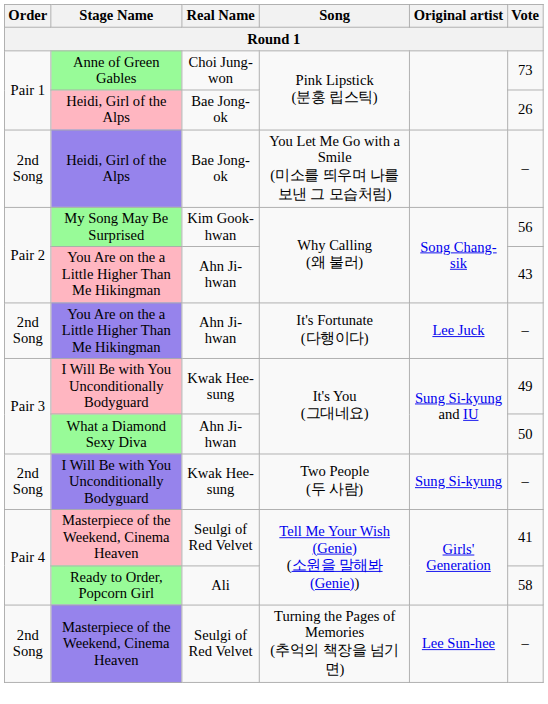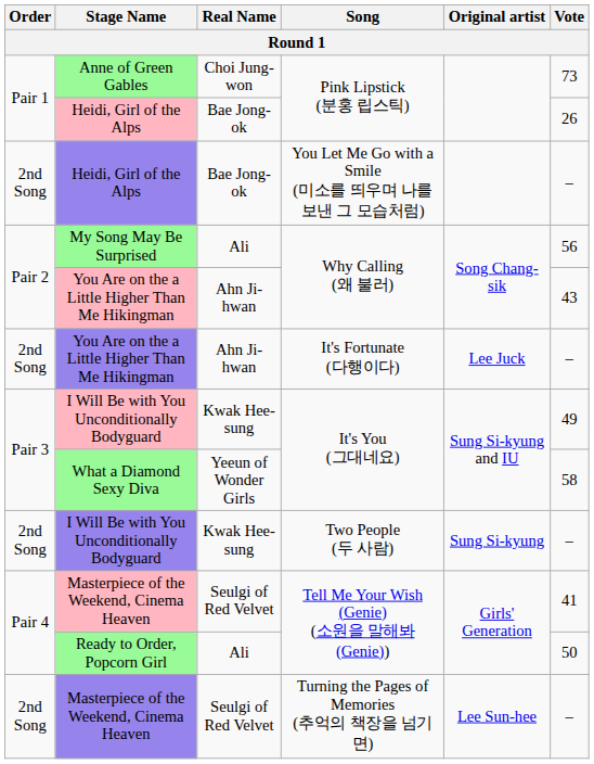My Song May Be Surprised | Real Name: Kim Gook-hwan -> Ali
What a Diamond Sexy Diva | Real Name: Ahn Ji-hwan -> Yeeun of Wonder Girls
What a Diamond Sexy Diva | Vote: 50 -> 58
Ready to Order, Popcorn Girl | Vote: 58 -> 50
